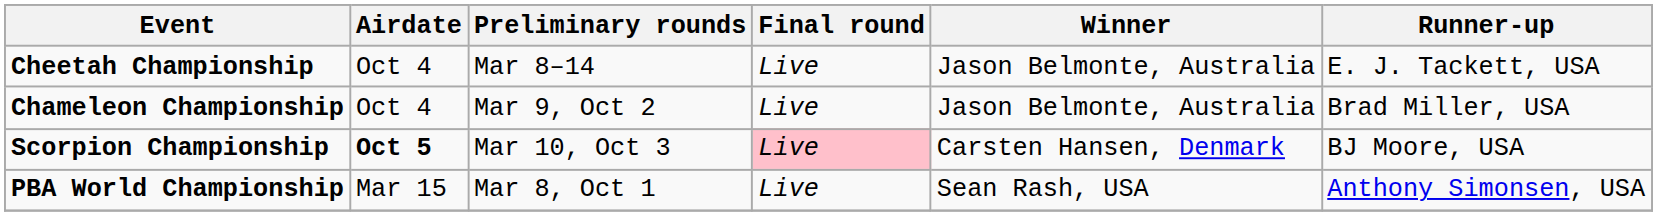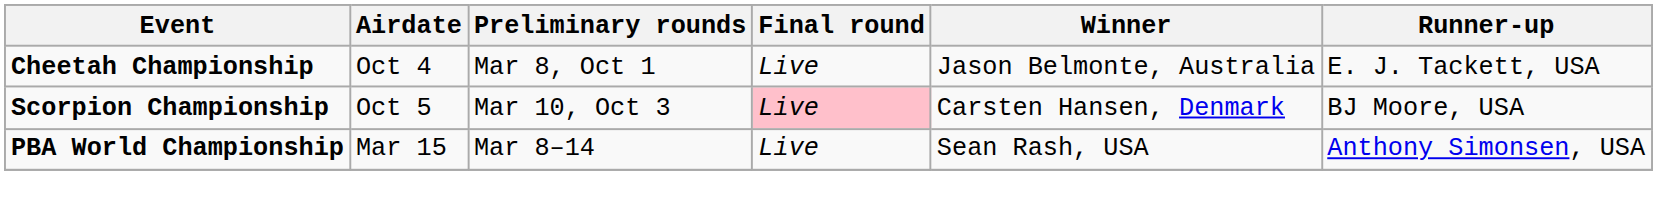Cheetah Championship | Preliminary rounds: Mar 8–14 -> Mar 8, Oct 1
- row: Chameleon Championship | Oct 4 | Mar 9, Oct 2 | Live | Jason Belmonte, Australia | Brad Miller, USA
Scorpion Championship | Airdate: bold -> normal
PBA World Championship | Preliminary rounds: Mar 8, Oct 1 -> Mar 8–14
